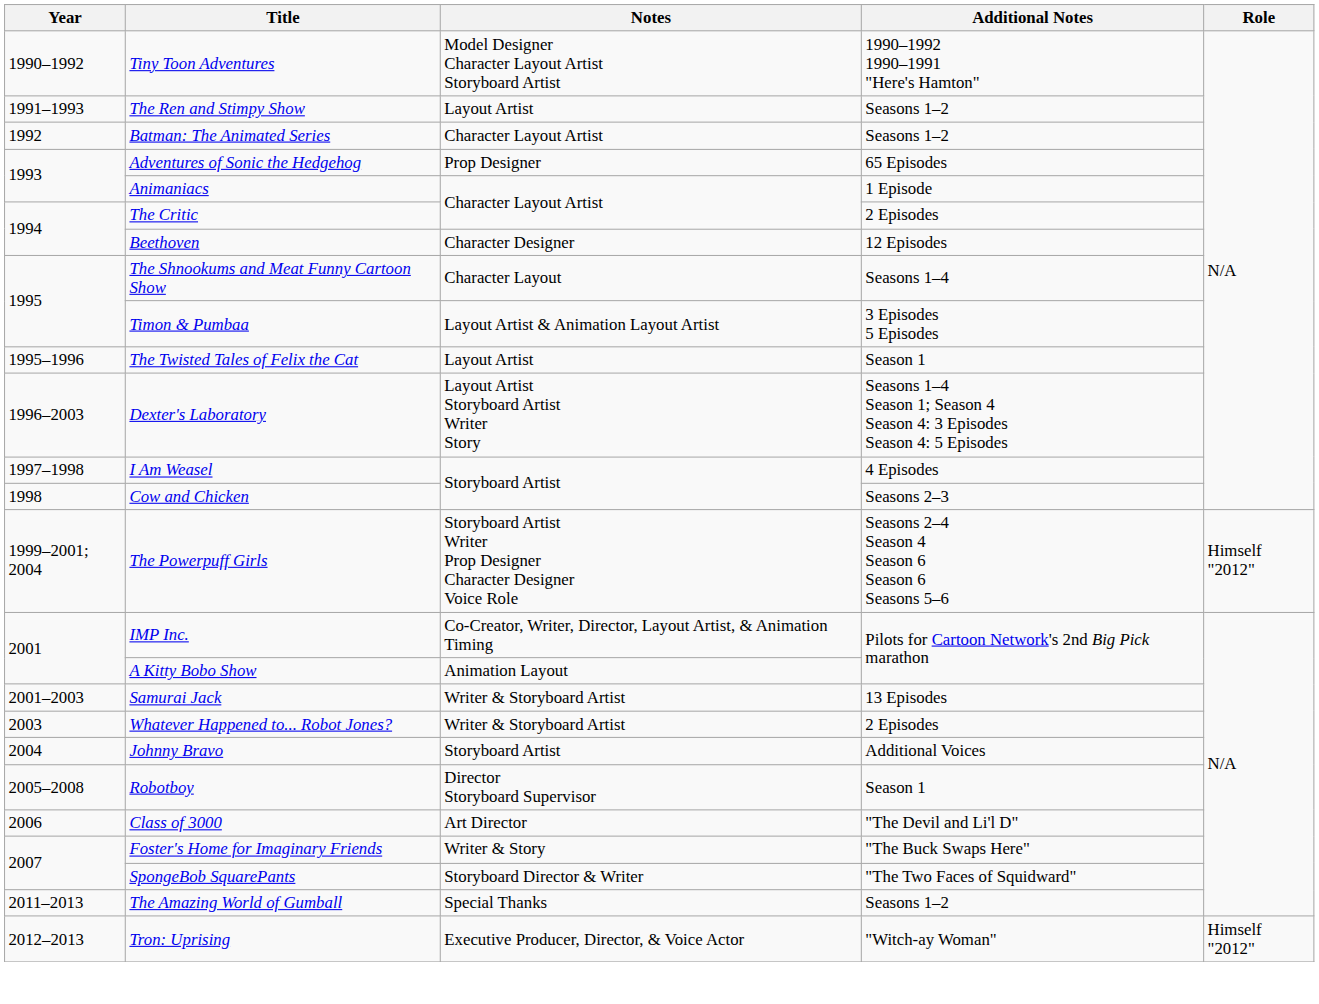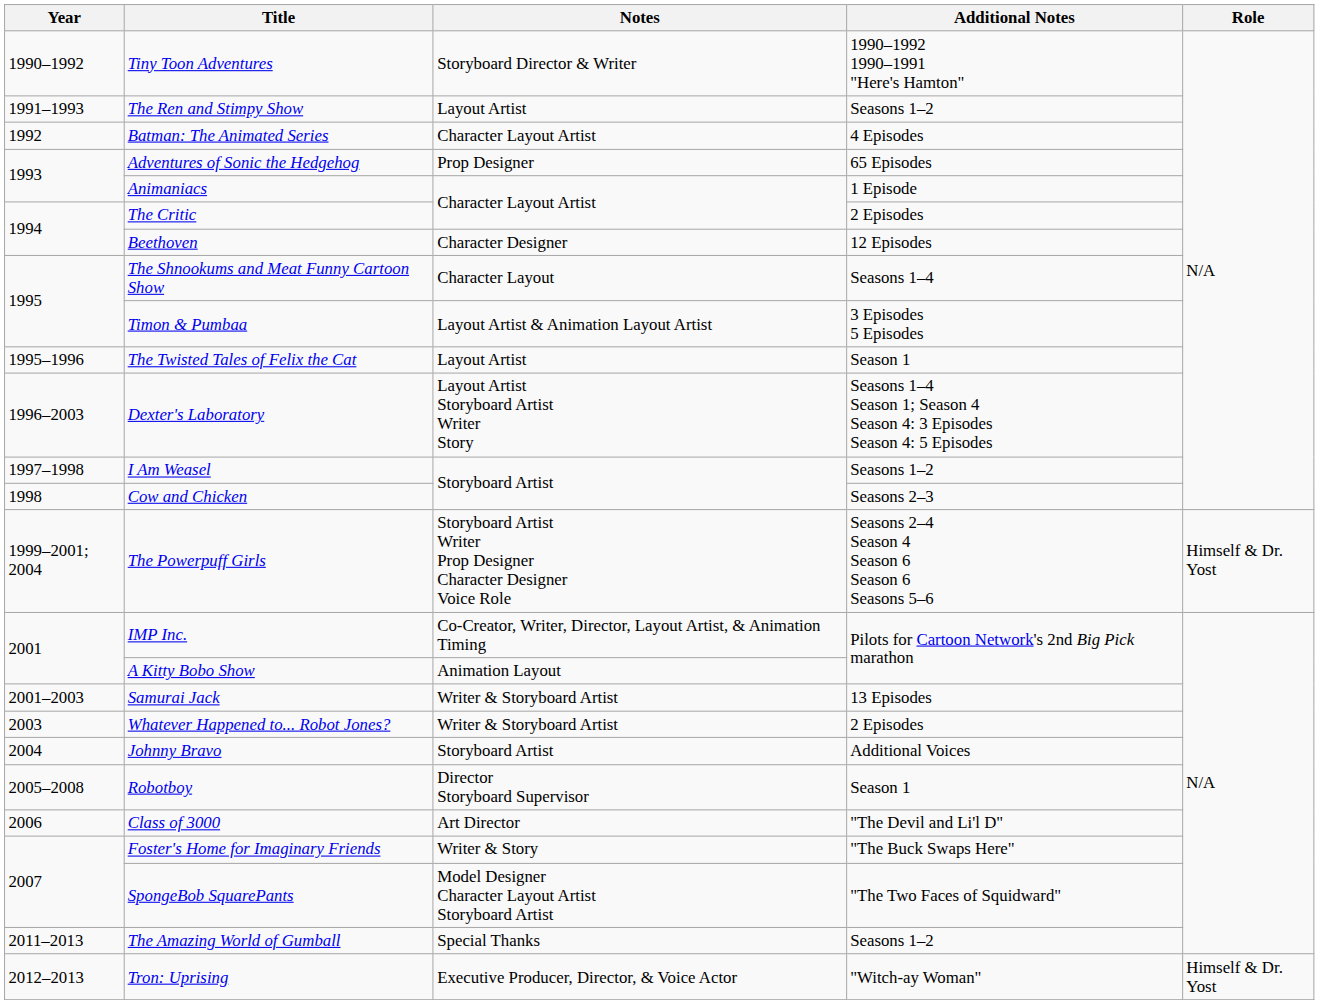Tiny Toon Adventures | Notes: Model Designer Character Layout Artist Storyboard Artist -> Storyboard Director & Writer
Batman: The Animated Series | Additional Notes: Seasons 1–2 -> 4 Episodes
I Am Weasel | Additional Notes: 4 Episodes -> Seasons 1–2
The Powerpuff Girls | Role: Himself "2012" -> Himself & Dr. Yost
SpongeBob SquarePants | Notes: Storyboard Director & Writer -> Model Designer Character Layout Artist Storyboard Artist
Tron: Uprising | Role: Himself "2012" -> Himself & Dr. Yost
